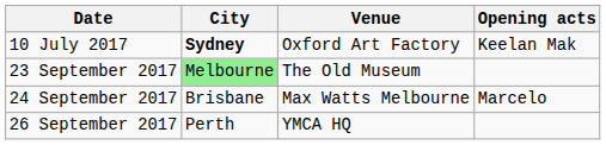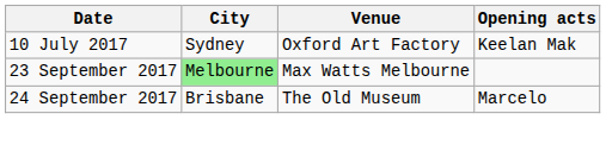10 July 2017 | City: bold -> normal
23 September 2017 | Venue: The Old Museum -> Max Watts Melbourne
24 September 2017 | Venue: Max Watts Melbourne -> The Old Museum
- row: 26 September 2017 | Perth | YMCA HQ
